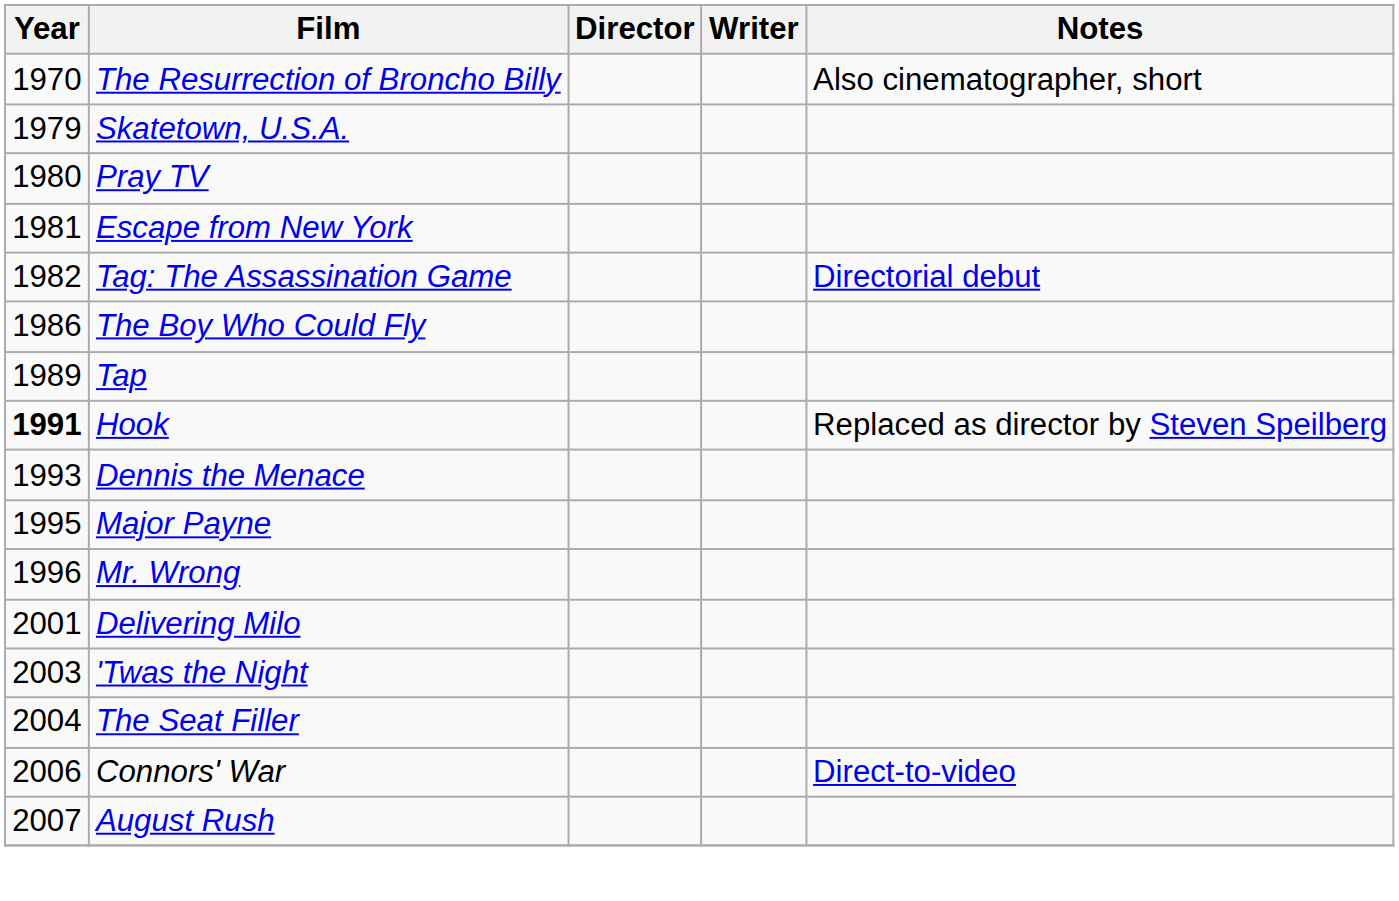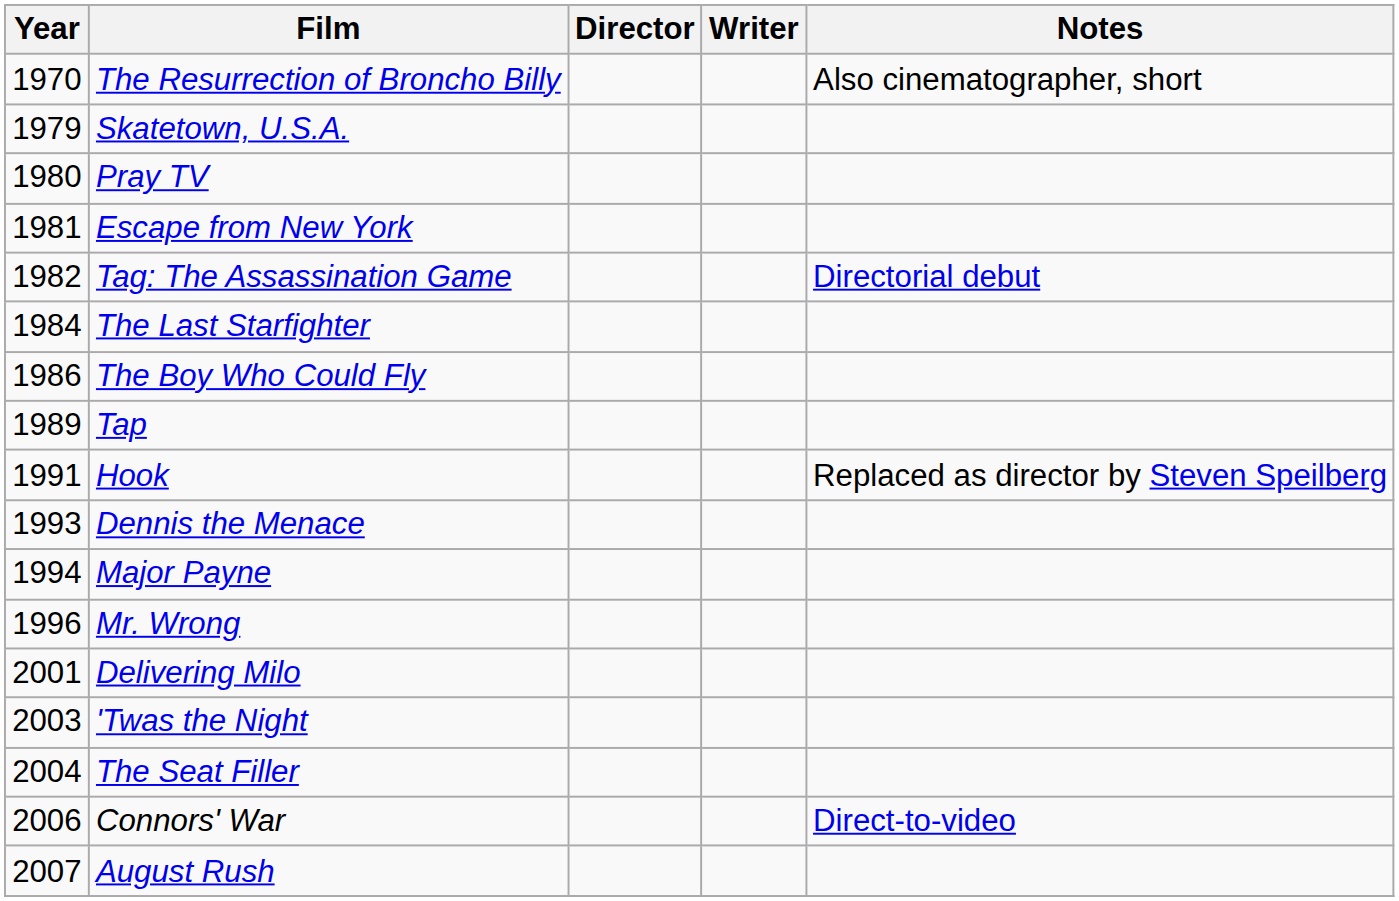+ row: 1984 | The Last Starfighter
Hook | Year: bold -> normal
Major Payne | Year: 1995 -> 1994
